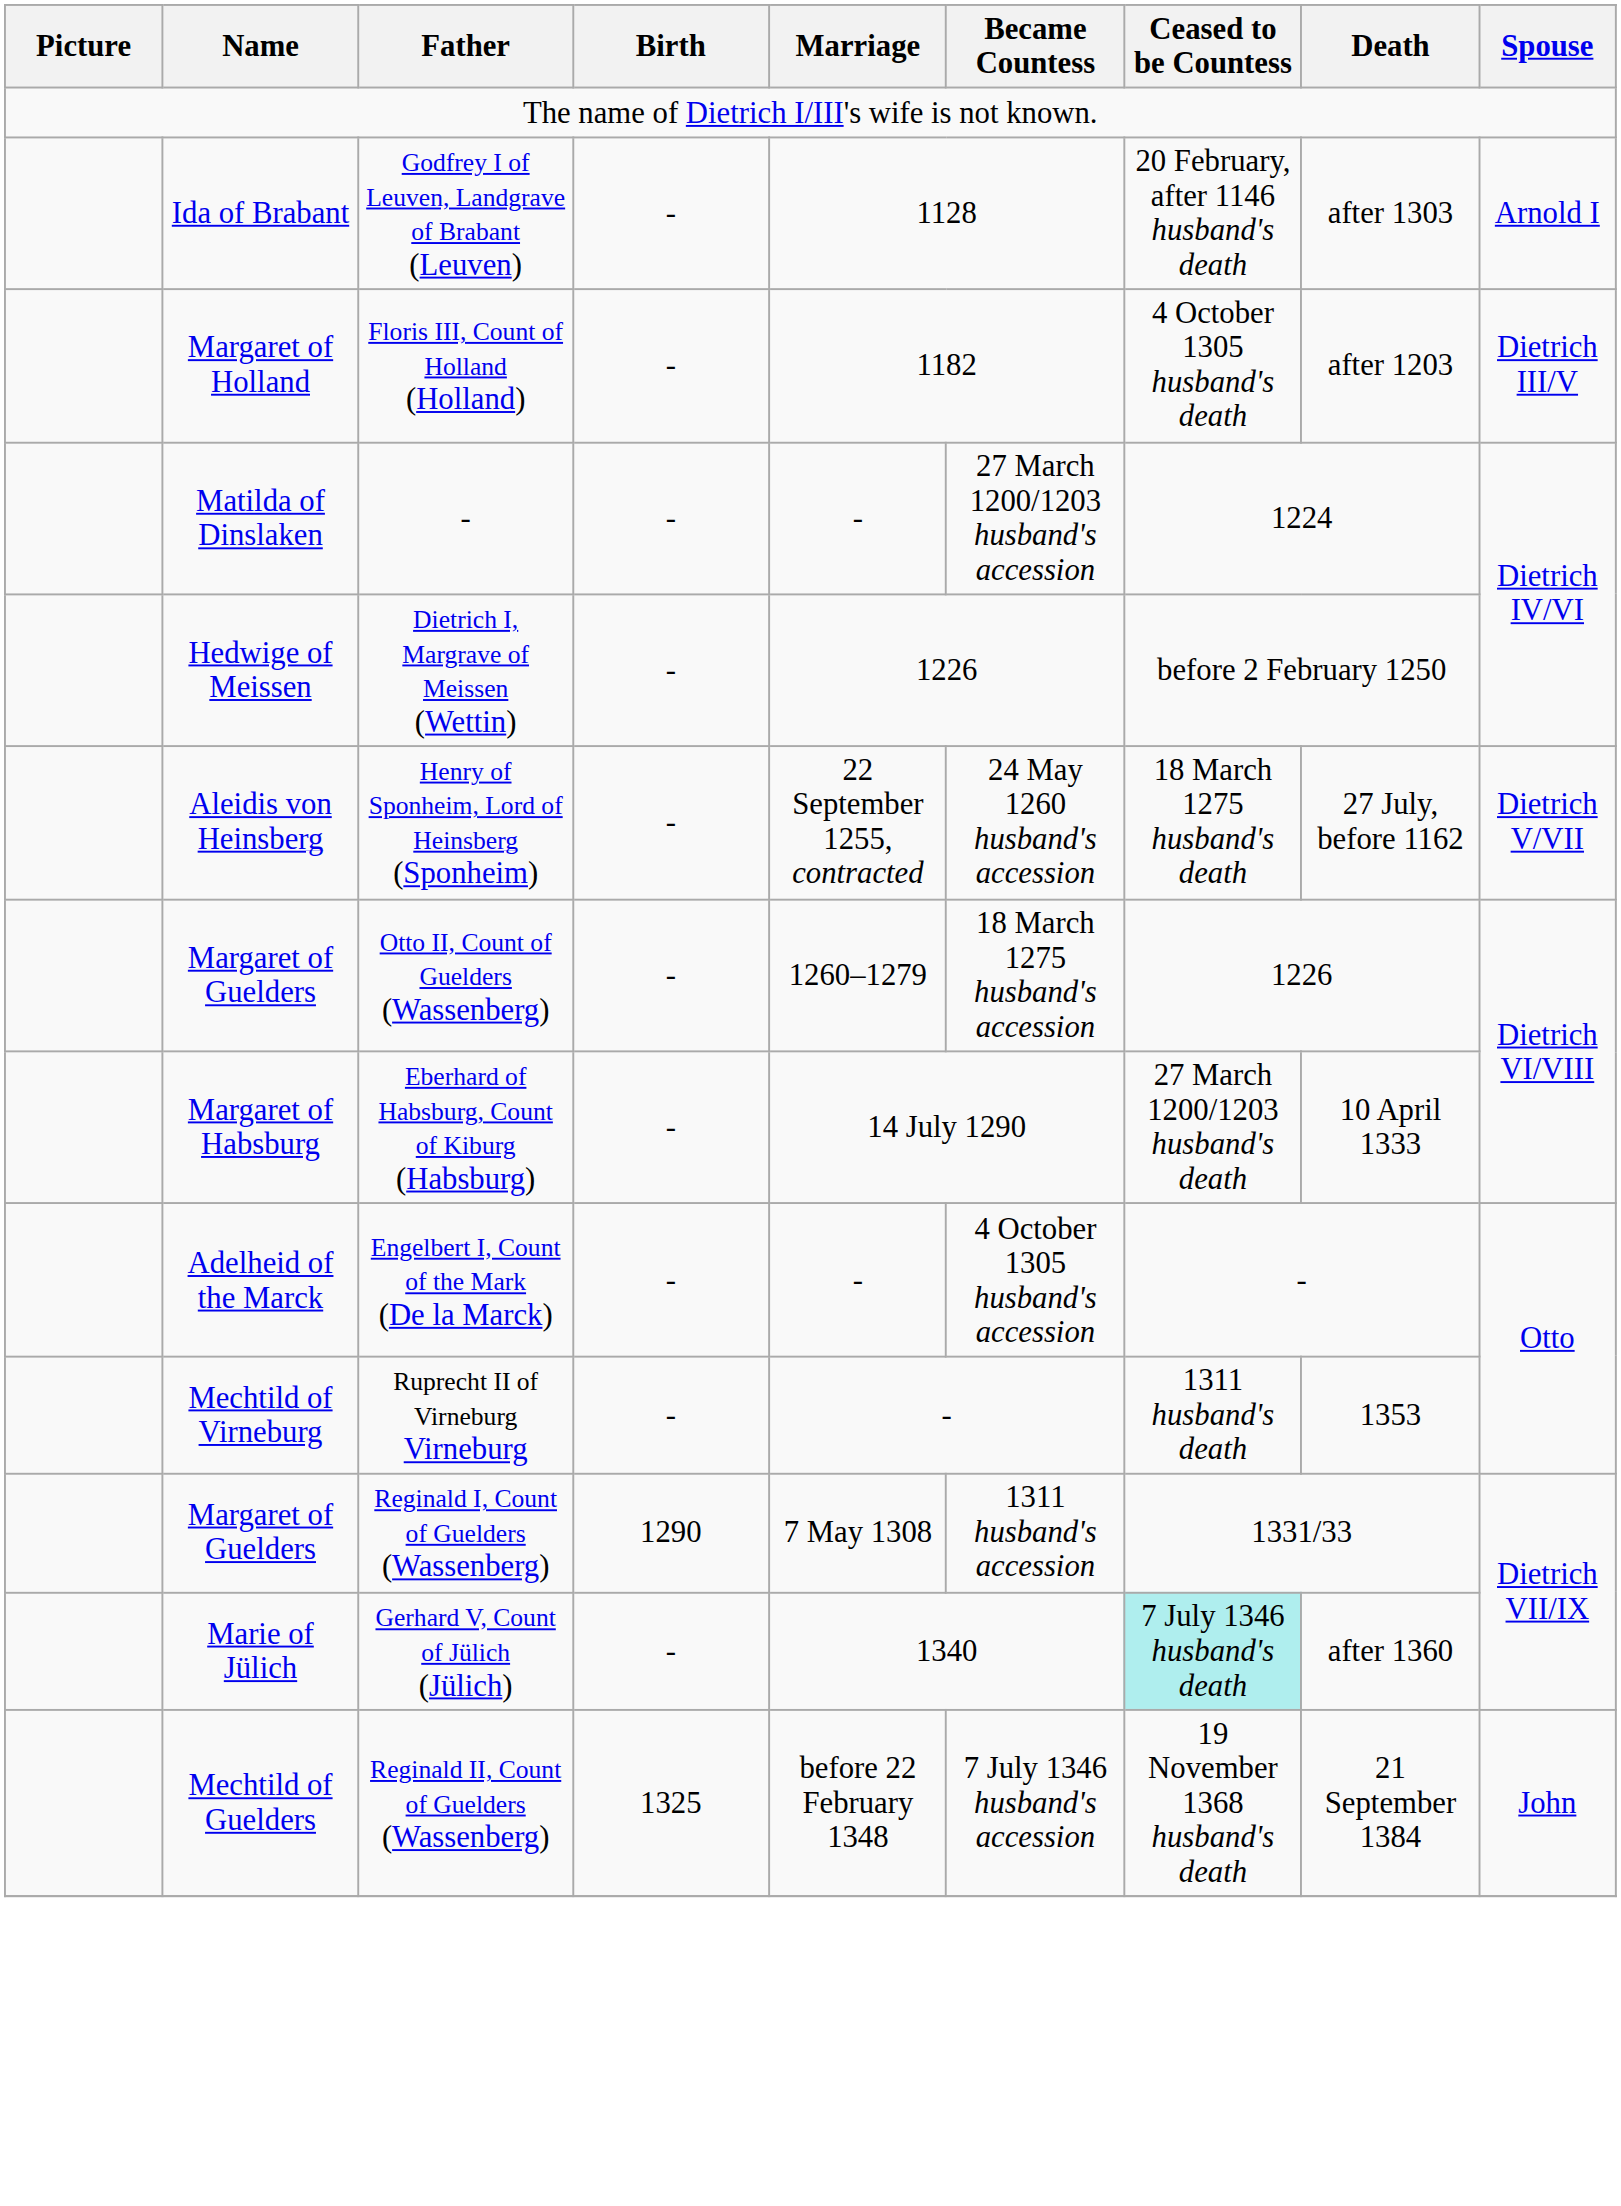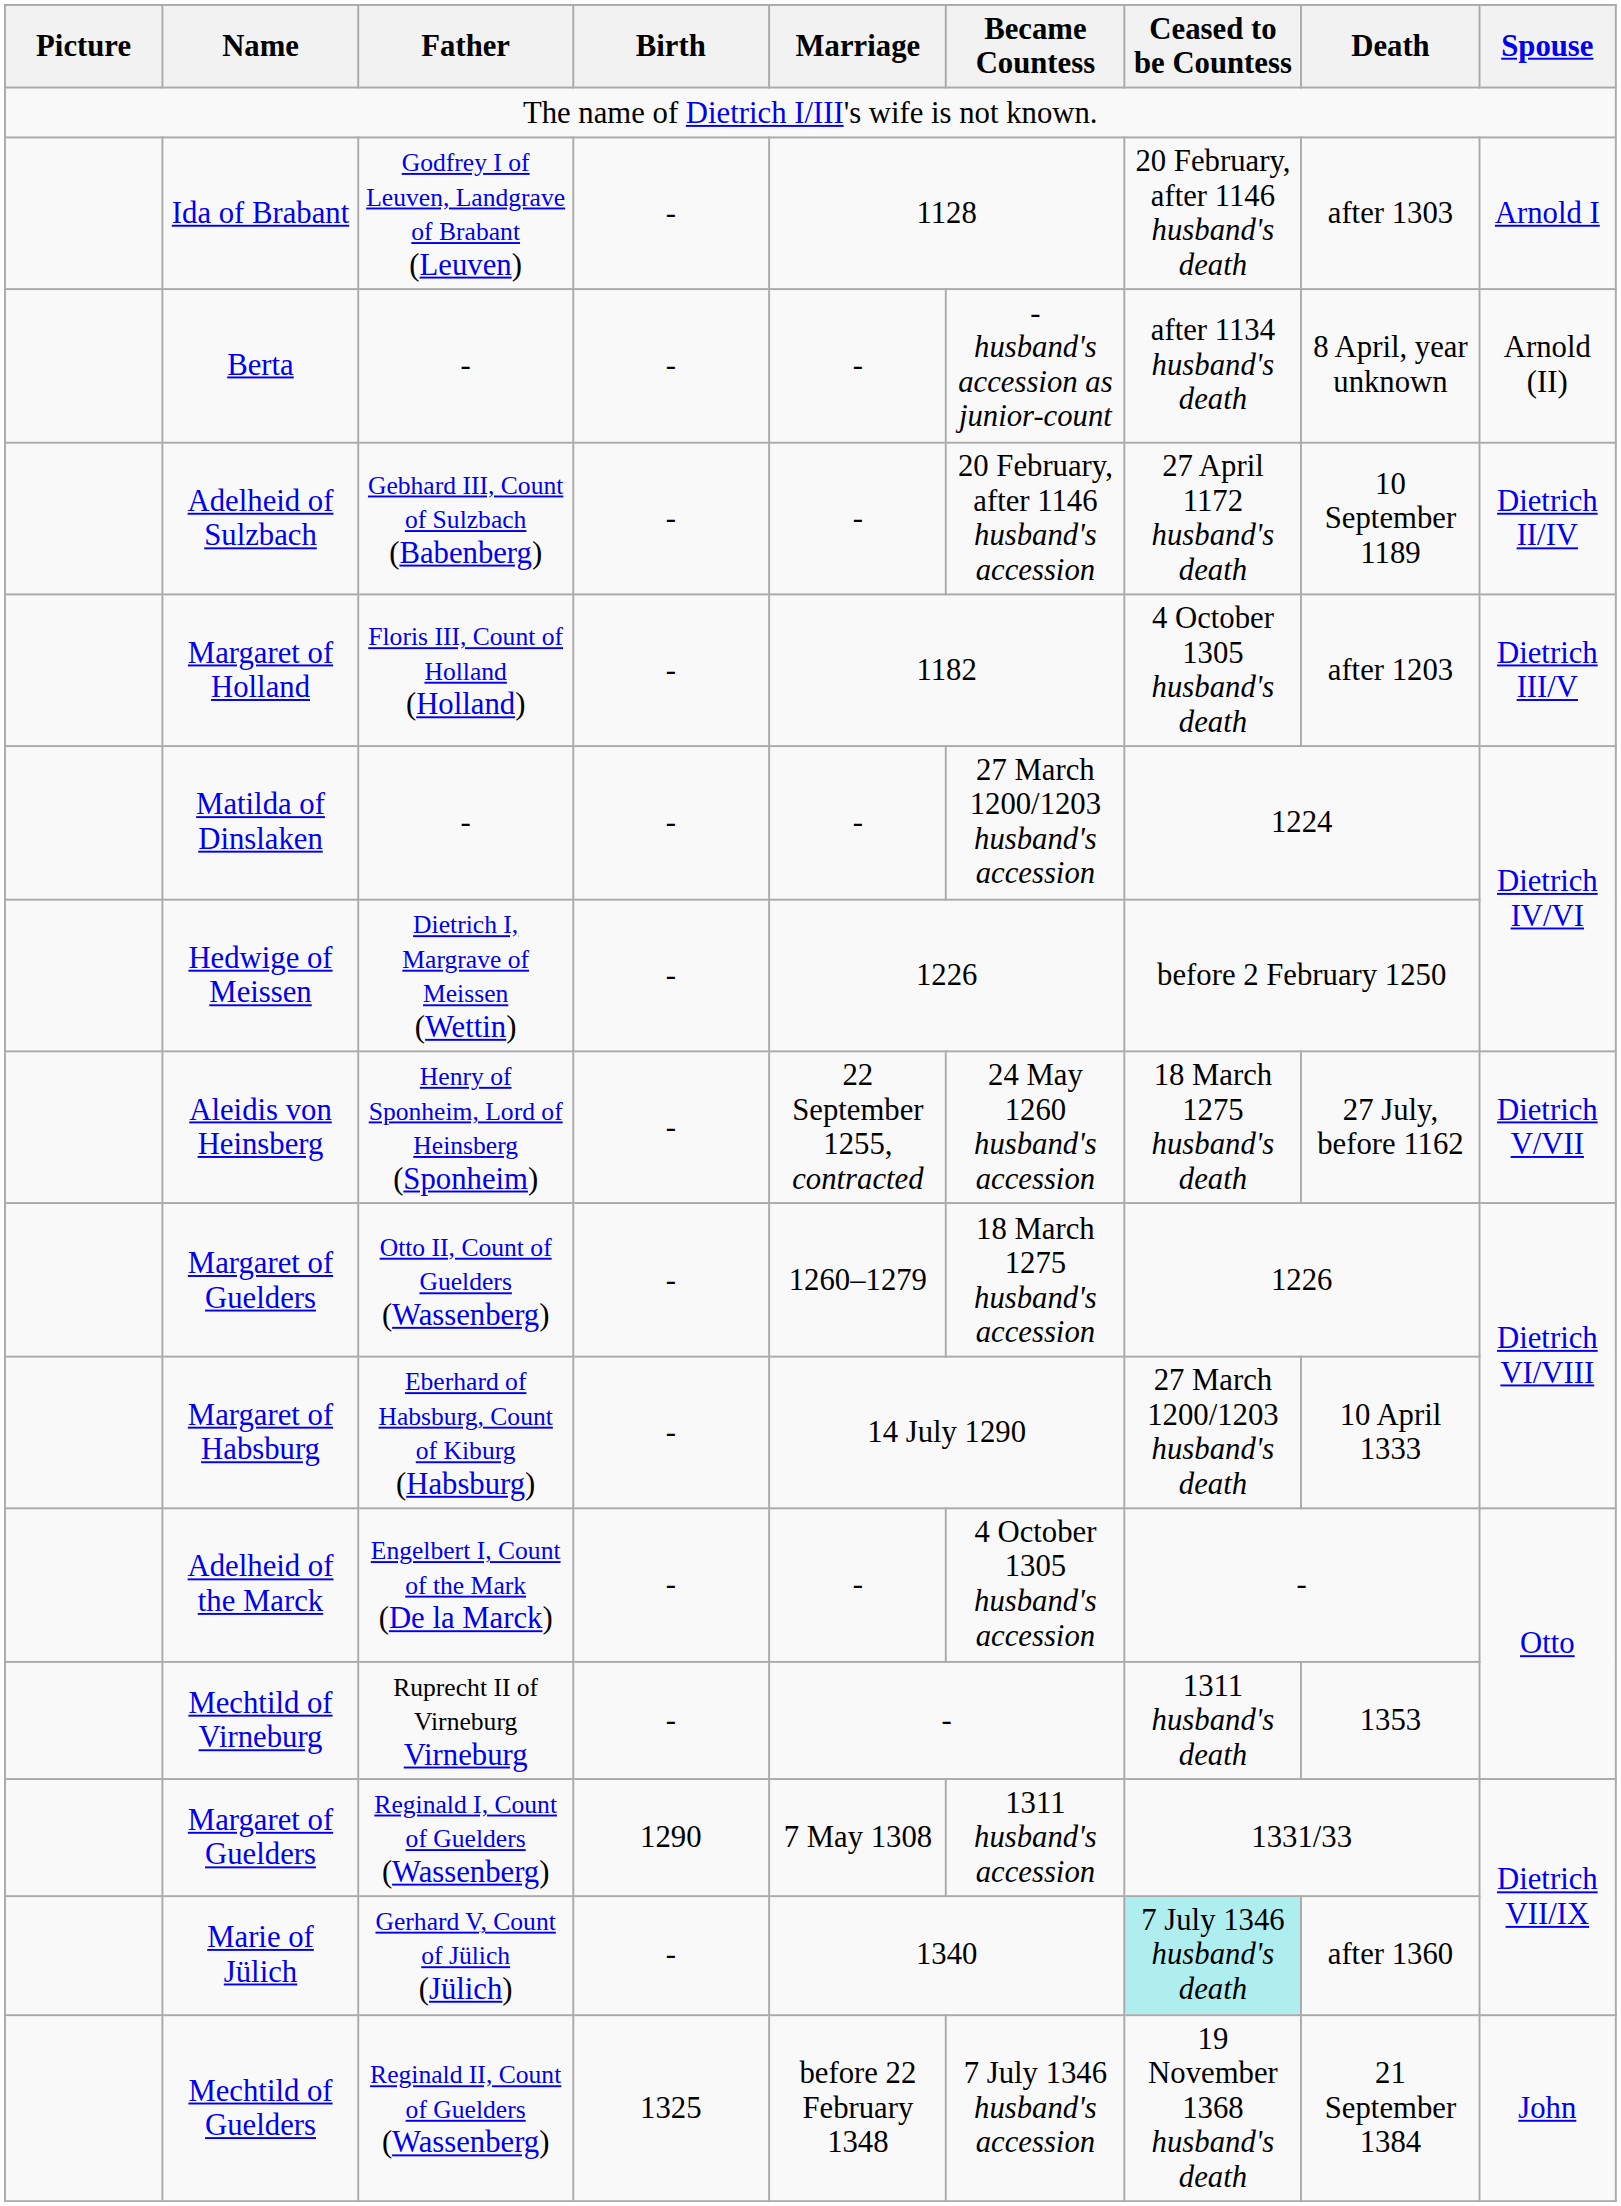+ row: Berta | - | - | - | - husband's accession as junior-count | after 1134 husband's death | 8 April, year unknown | Arnold (II)
+ row: Adelheid of Sulzbach | Gebhard III, Count of Sulzbach (Babenberg) | - | - | 20 February, after 1146 husband's accession | 27 April 1172 husband's death | 10 September 1189 | Dietrich II/IV
